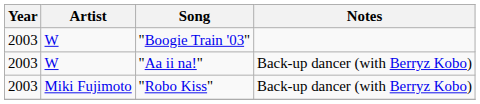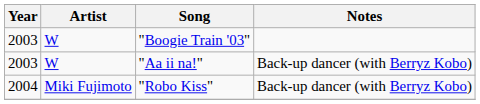"Robo Kiss" | Year: 2003 -> 2004
